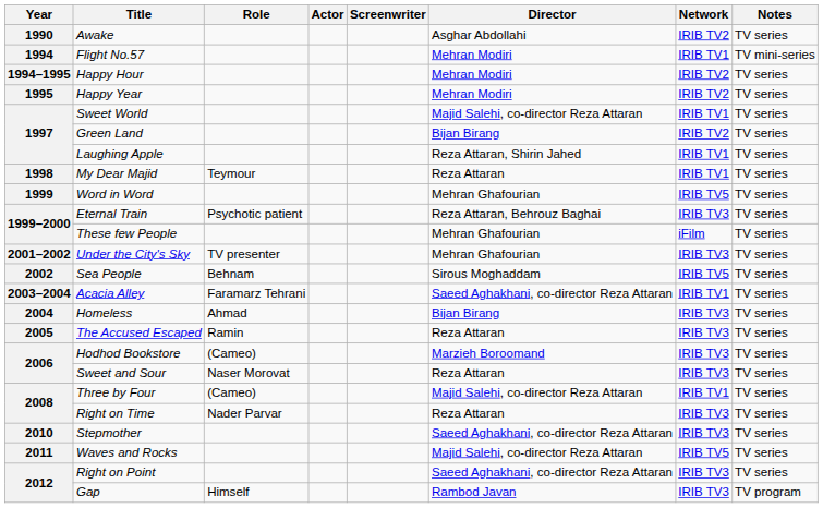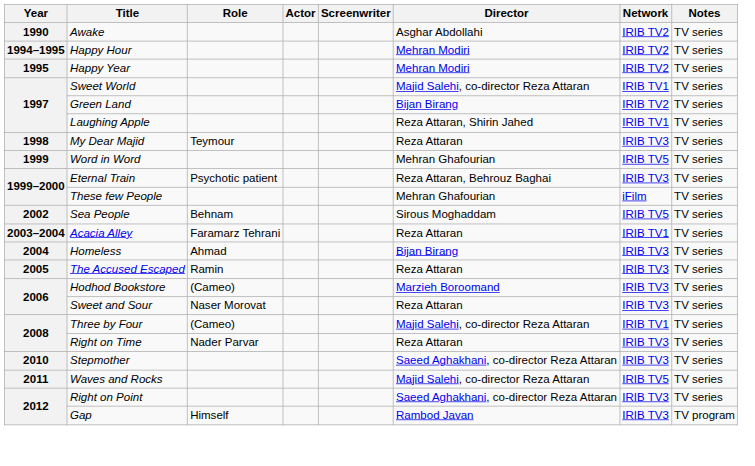- row: 1994 | Flight No.57 | Mehran Modiri | IRIB TV1 | TV mini-series
My Dear Majid | Network: IRIB TV1 -> IRIB TV3
- row: 2001–2002 | Under the City's Sky | TV presenter | Mehran Ghafourian | IRIB TV3 | TV series
Acacia Alley | Director: Saeed Aghakhani, co-director Reza Attaran -> Reza Attaran
